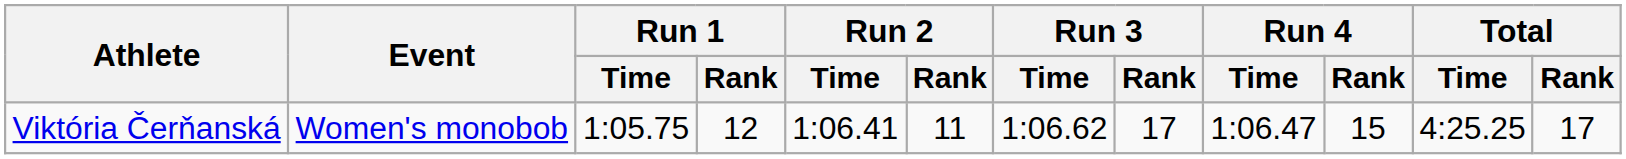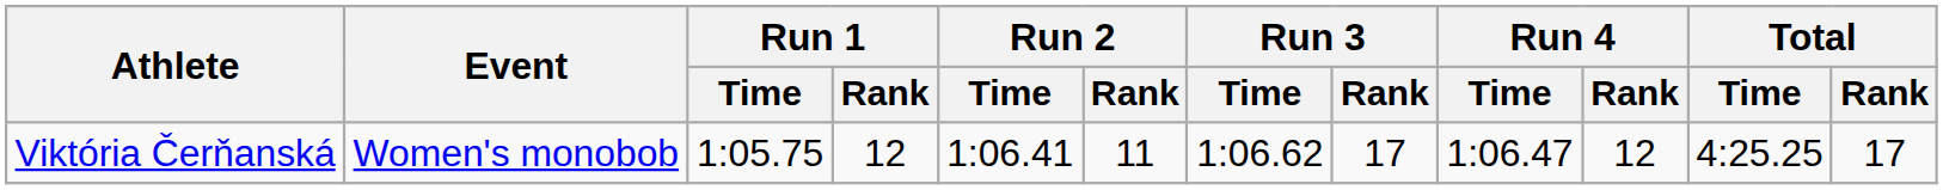Viktória Čerňanská | Run 4 / Rank: 15 -> 12
